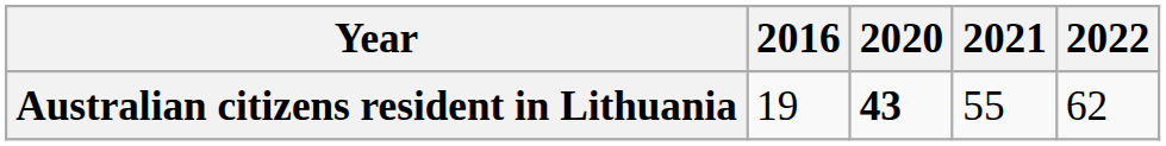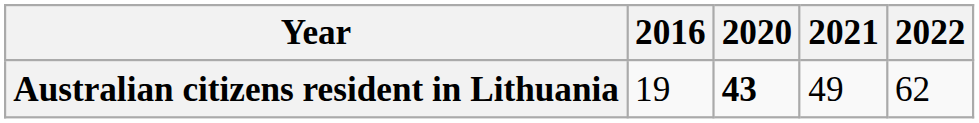Australian citizens resident in Lithuania | 2021: 55 -> 49
